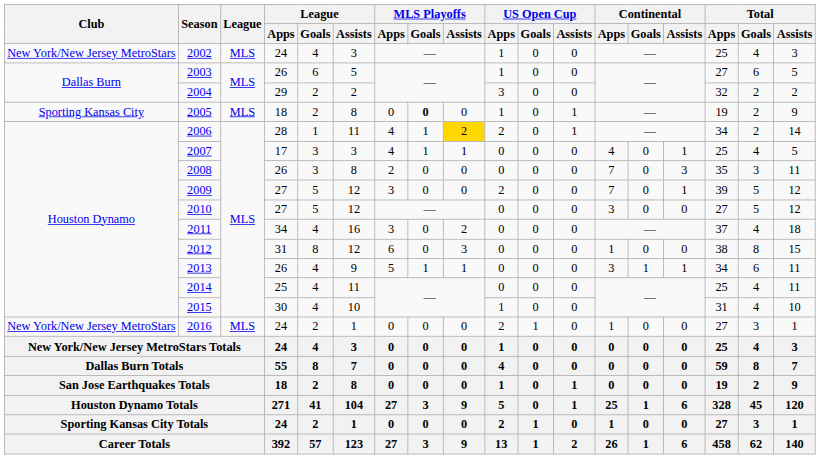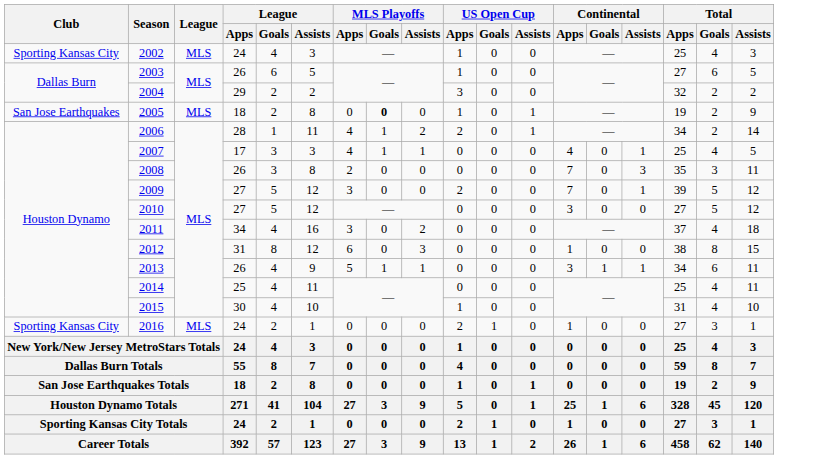2002 | Club: New York/New Jersey MetroStars -> Sporting Kansas City
2005 | Club: Sporting Kansas City -> San Jose Earthquakes
2006 | MLS Playoffs / Assists: gold background -> no background
2016 | Club: New York/New Jersey MetroStars -> Sporting Kansas City
